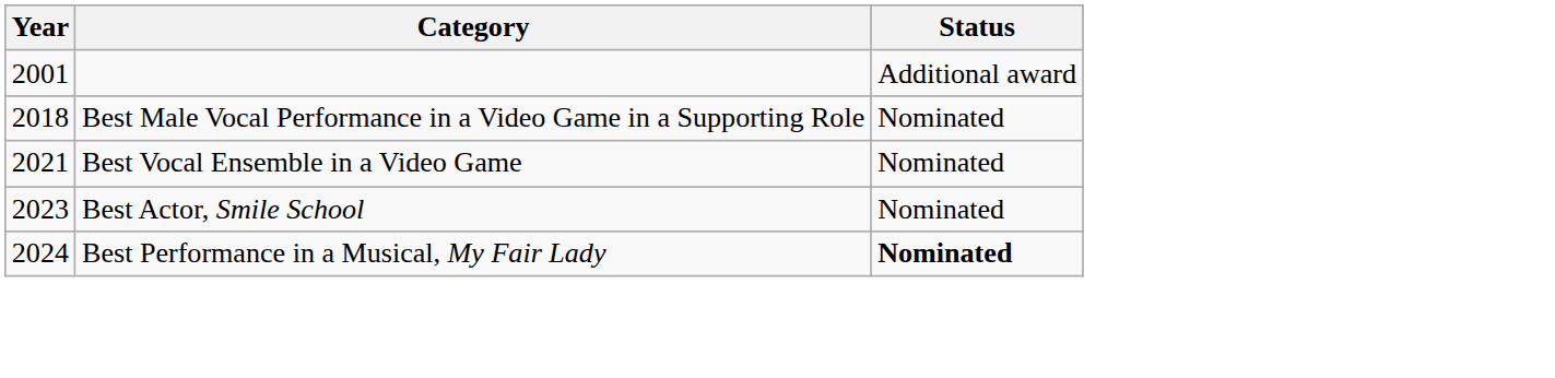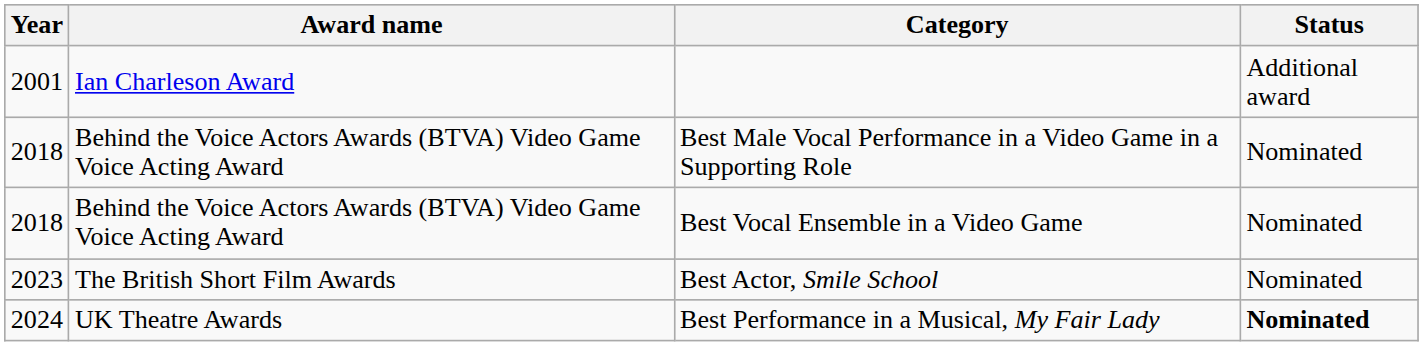+ column: Award name | Ian Charleson Award | Behind the Voice Actors Awards (BTVA) Video Game Voice Acting Award | Behind the Voice Actors Awards (BTVA) Video Game Voice Acting Award | The British Short Film Awards | UK Theatre Awards
Best Vocal Ensemble in a Video Game | Year: 2021 -> 2018
